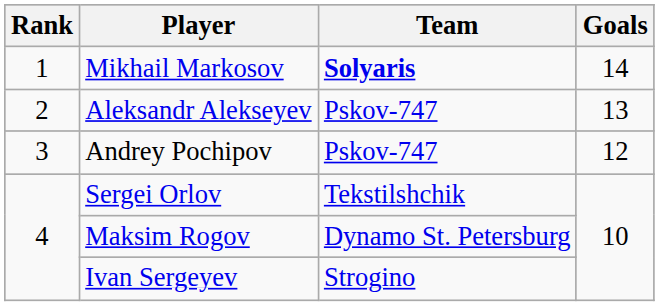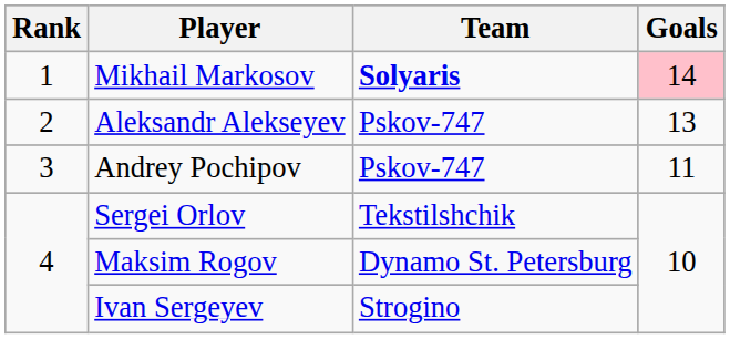Mikhail Markosov | Goals: no background -> pink background
Andrey Pochipov | Goals: 12 -> 11
